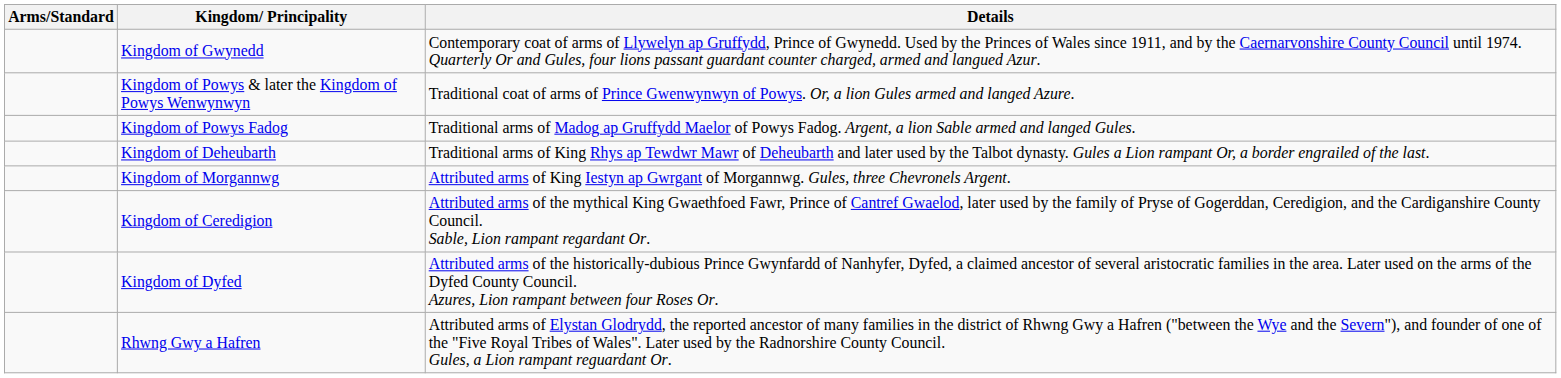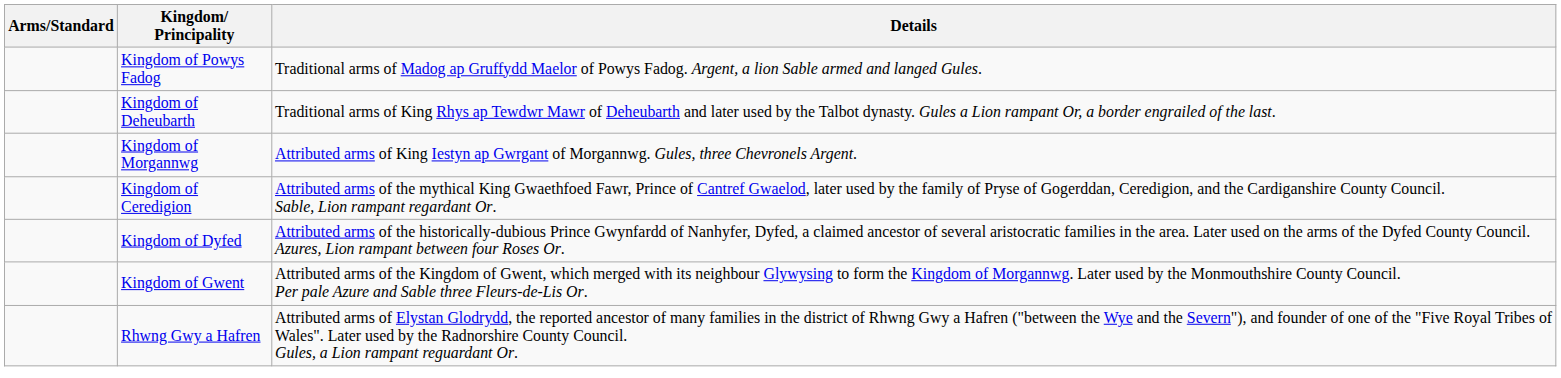- row: Kingdom of Gwynedd | Contemporary coat of arms of Llywelyn ap Gruffydd, Prince of Gwynedd. Used by the Princes of Wales since 1911, and by the Caernarvonshire County Council until 1974. Quarterly Or and Gules, four lions passant guardant counter charged, armed and langued Azur.
- row: Kingdom of Powys & later the Kingdom of Powys Wenwynwyn | Traditional coat of arms of Prince Gwenwynwyn of Powys. Or, a lion Gules armed and langed Azure.
+ row: Kingdom of Gwent | Attributed arms of the Kingdom of Gwent, which merged with its neighbour Glywysing to form the Kingdom of Morgannwg. Later used by the Monmouthshire County Council. Per pale Azure and Sable three Fleurs-de-Lis Or.
